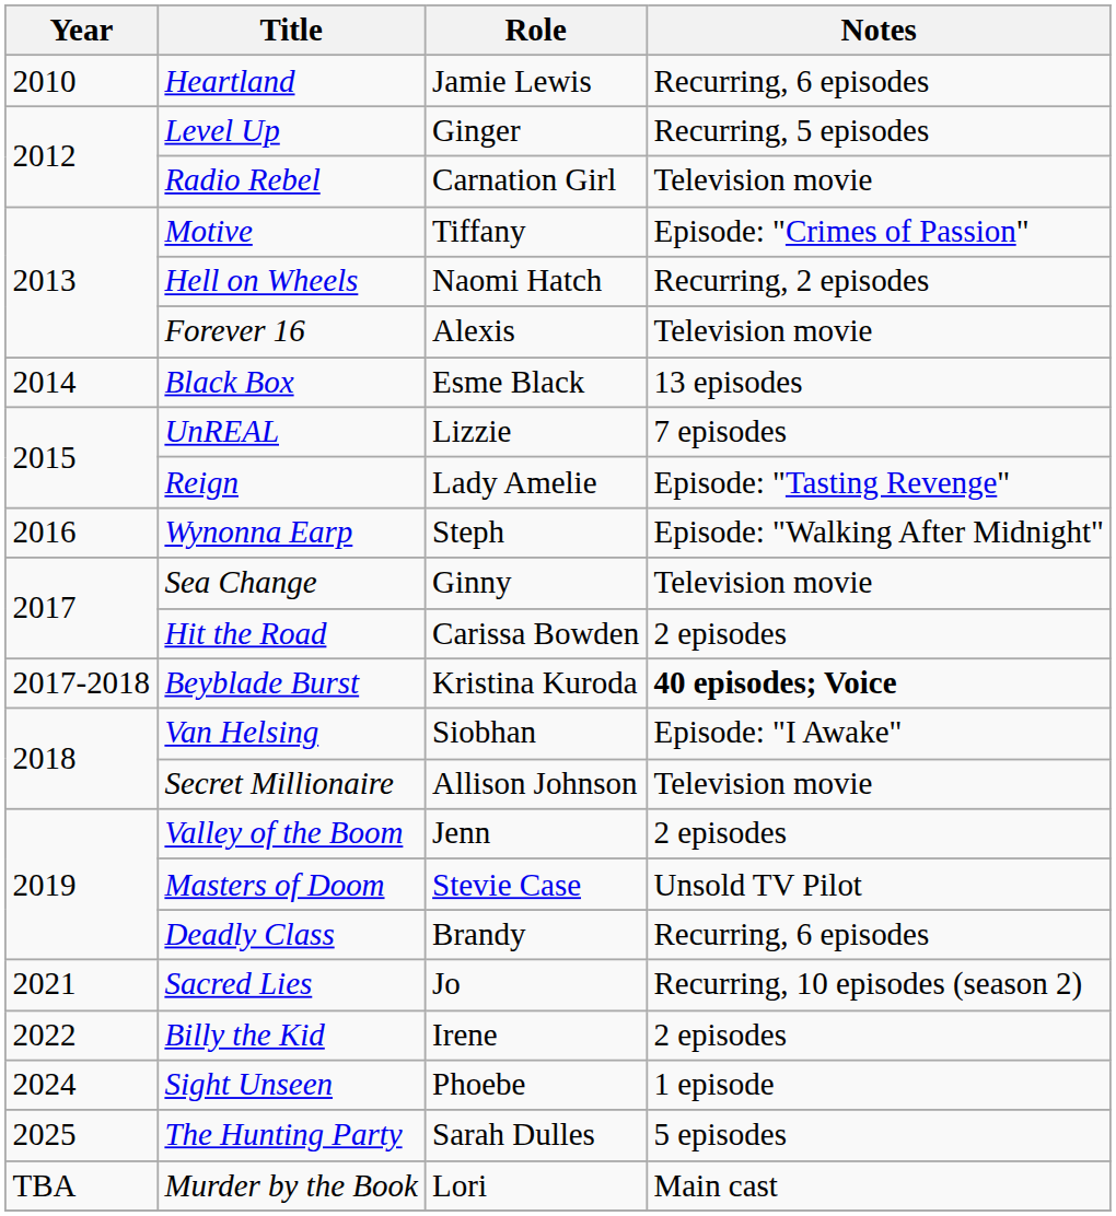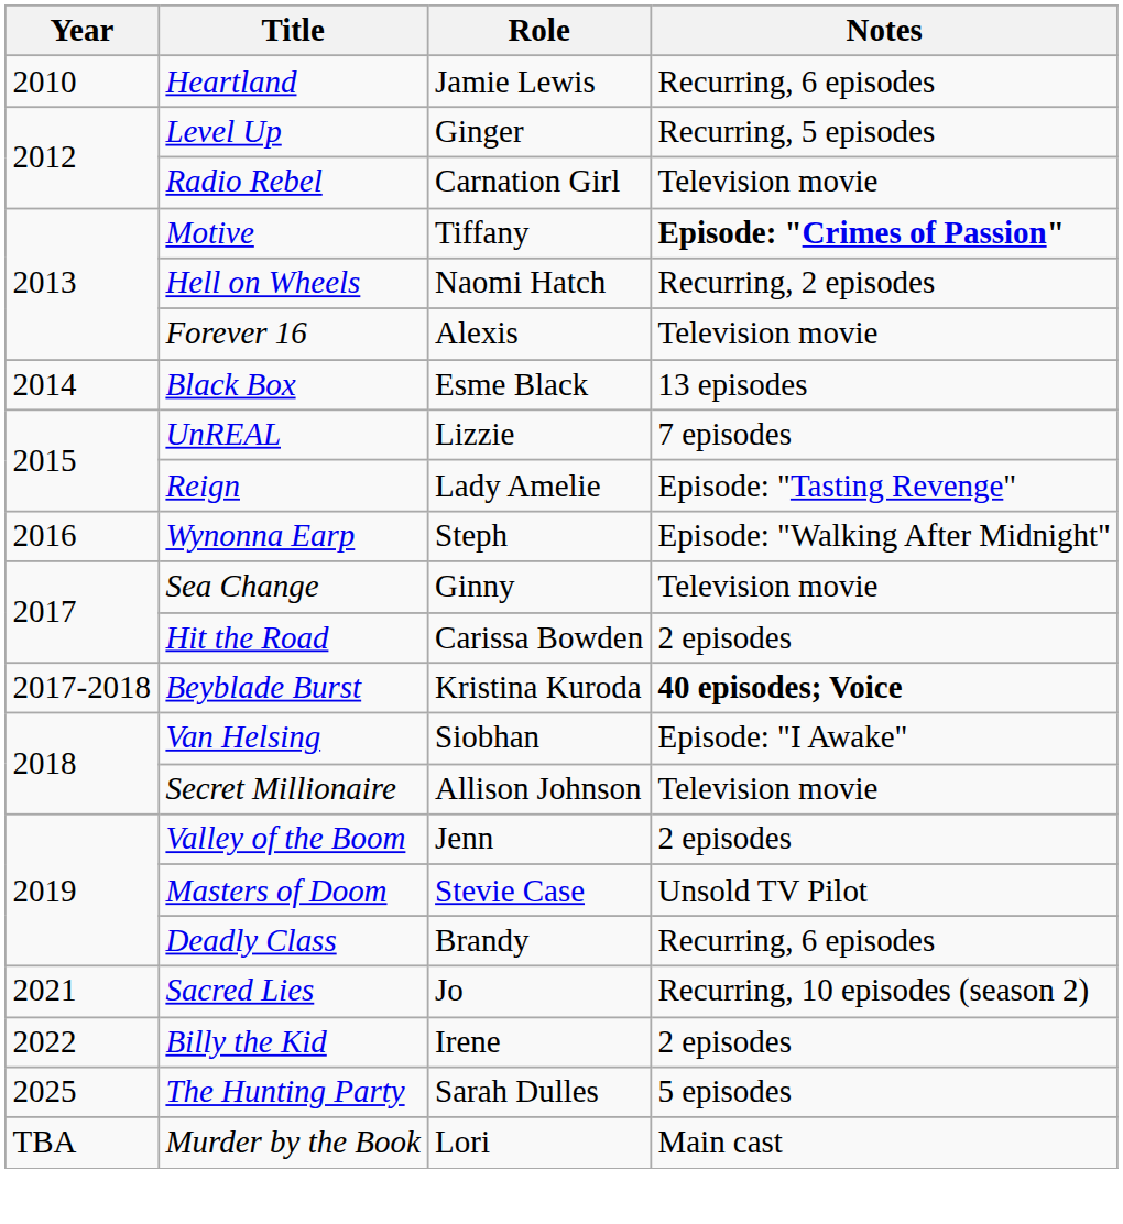Motive | Notes: normal -> bold
- row: 2024 | Sight Unseen | Phoebe | 1 episode
